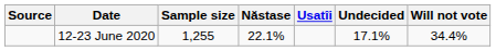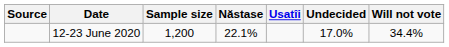12-23 June 2020 | Sample size: 1,255 -> 1,200
12-23 June 2020 | Undecided: 17.1% -> 17.0%
